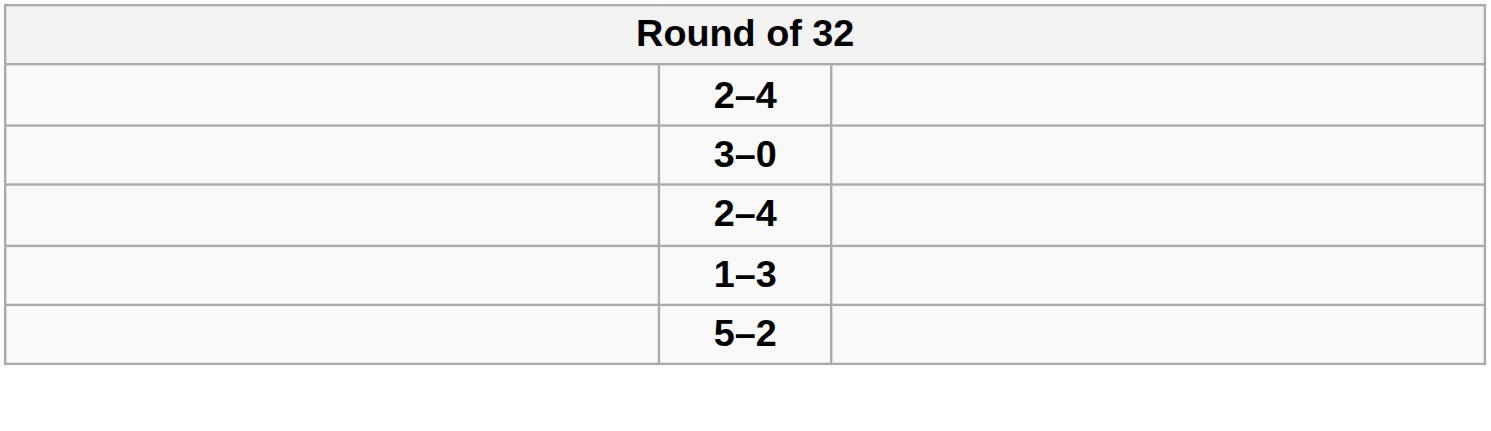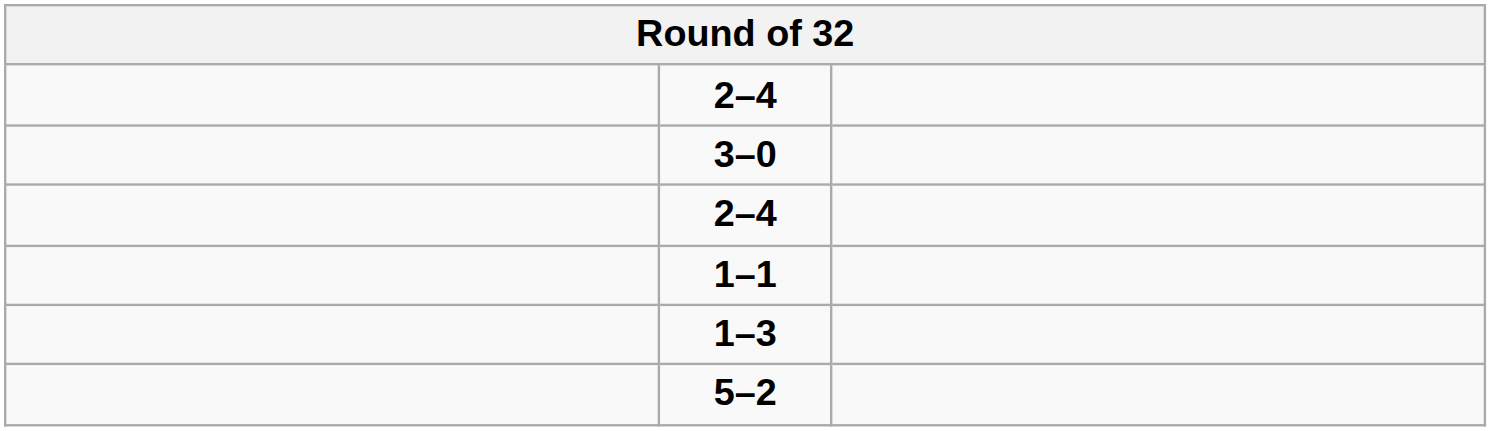+ row: 1–1
